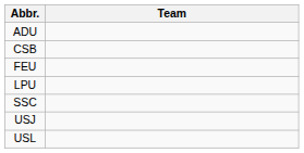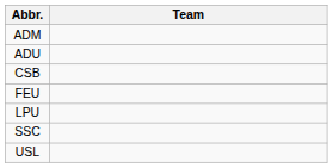+ row: ADM
- row: USJ
